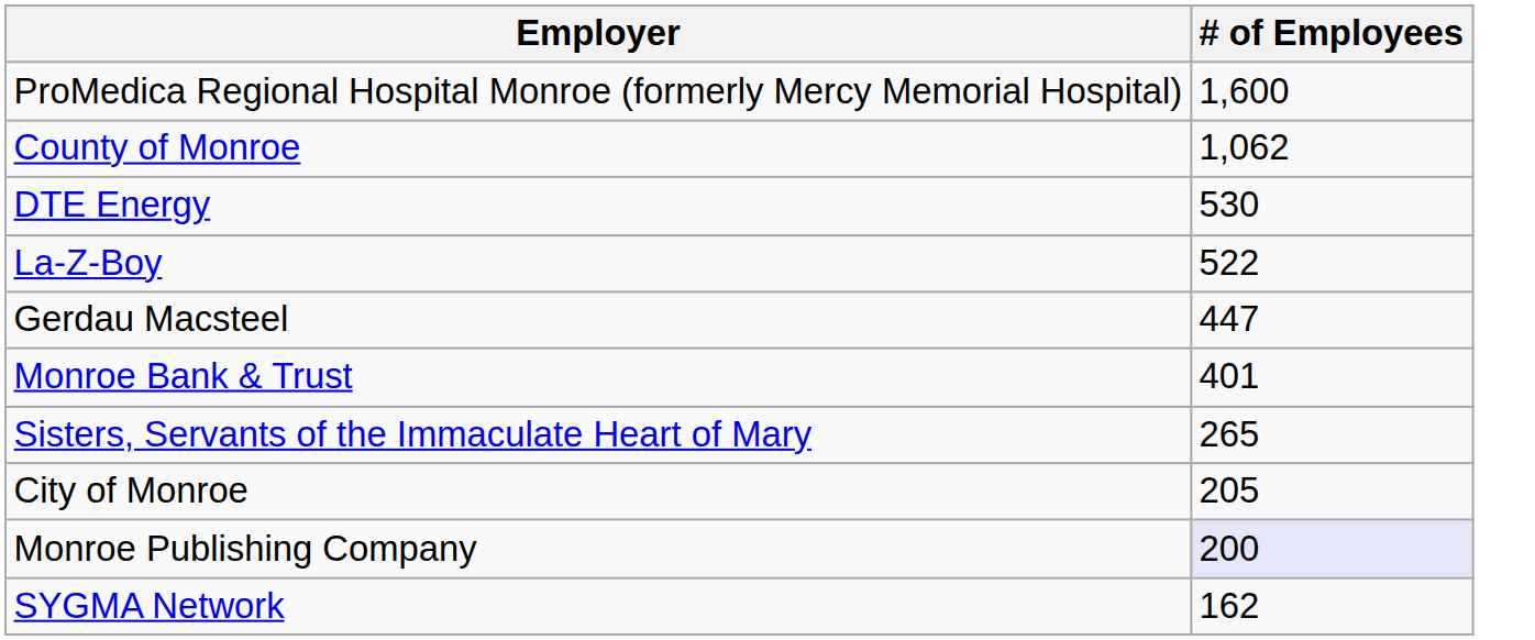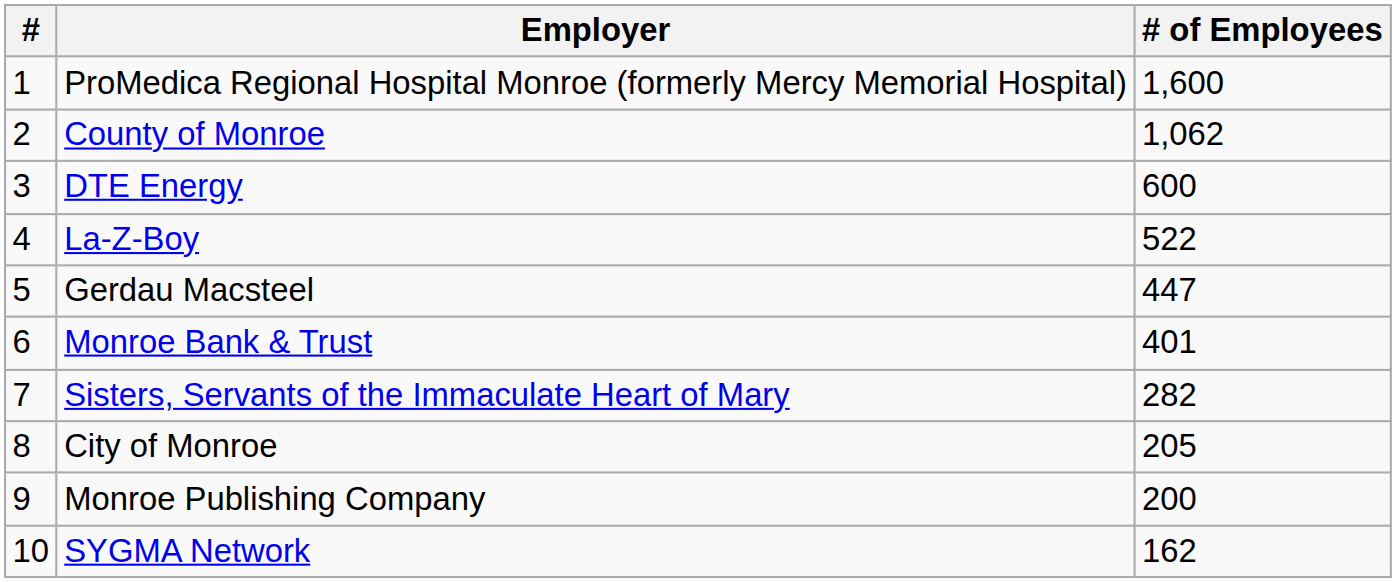+ column: # | 1 | 2 | 3 | 4 | 5 | 6 | 7 | 8 | 9 | 10
DTE Energy | # of Employees: 530 -> 600
Sisters, Servants of the Immaculate Heart of Mary | # of Employees: 265 -> 282
Monroe Publishing Company | # of Employees: lavender background -> no background
